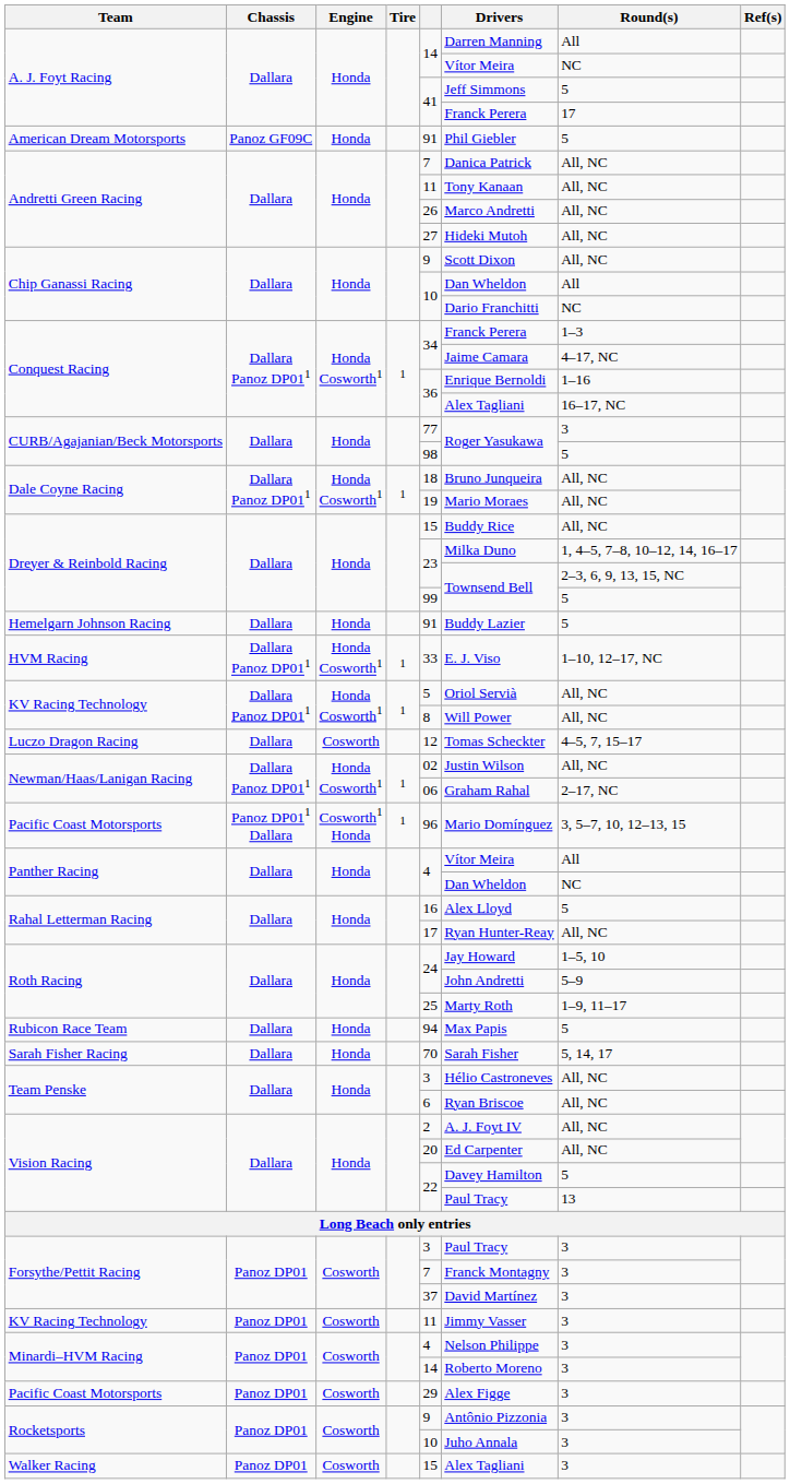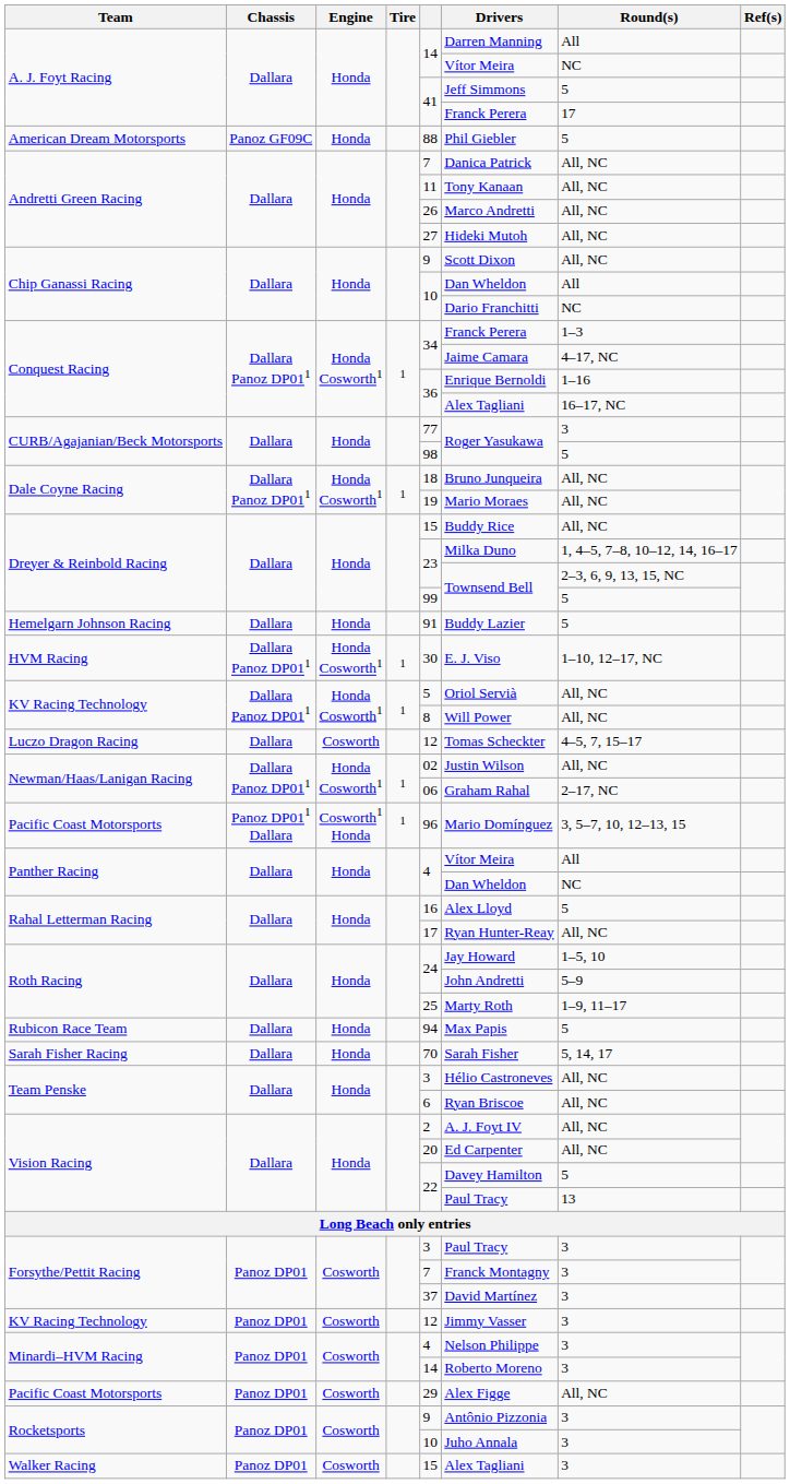American Dream Motorsports | column 5: 91 -> 88
HVM Racing | column 5: 33 -> 30
KV Racing Technology / Panoz DP01 | column 5: 11 -> 12
Pacific Coast Motorsports / Panoz DP01 | Round(s): 3 -> All, NC
